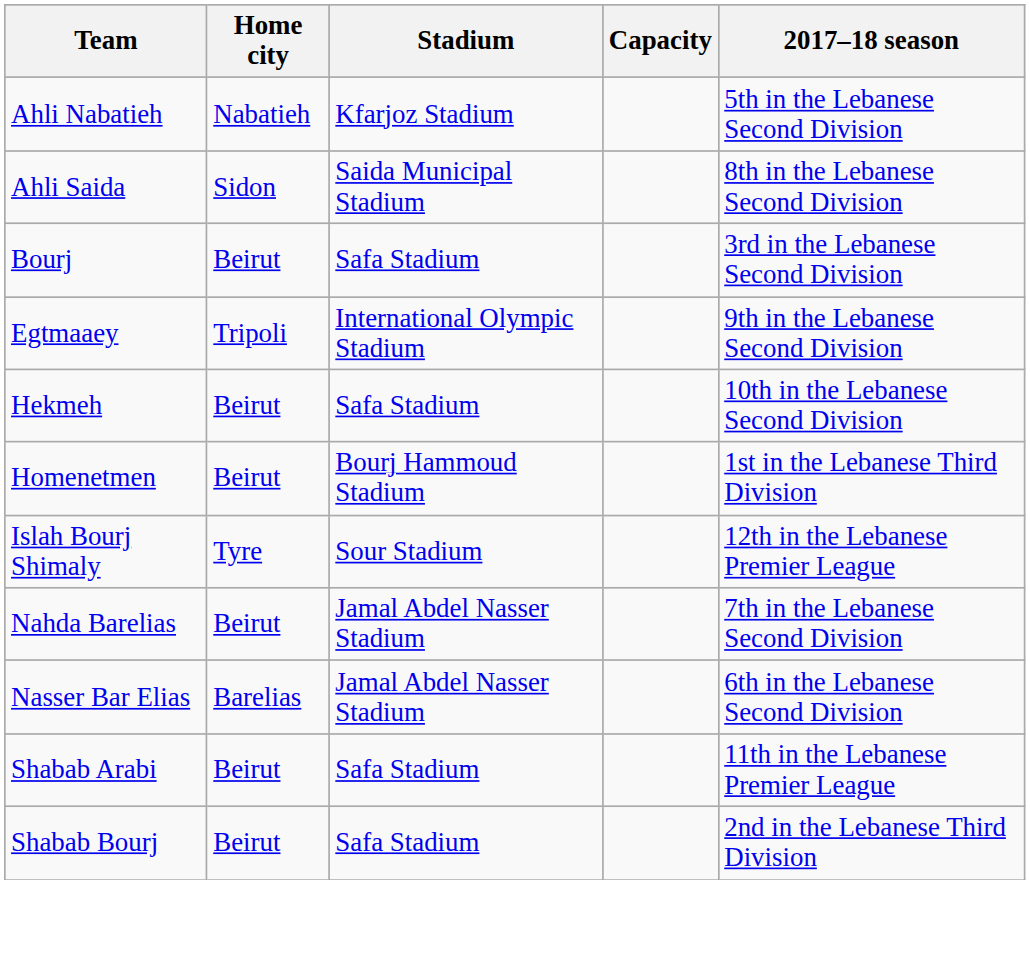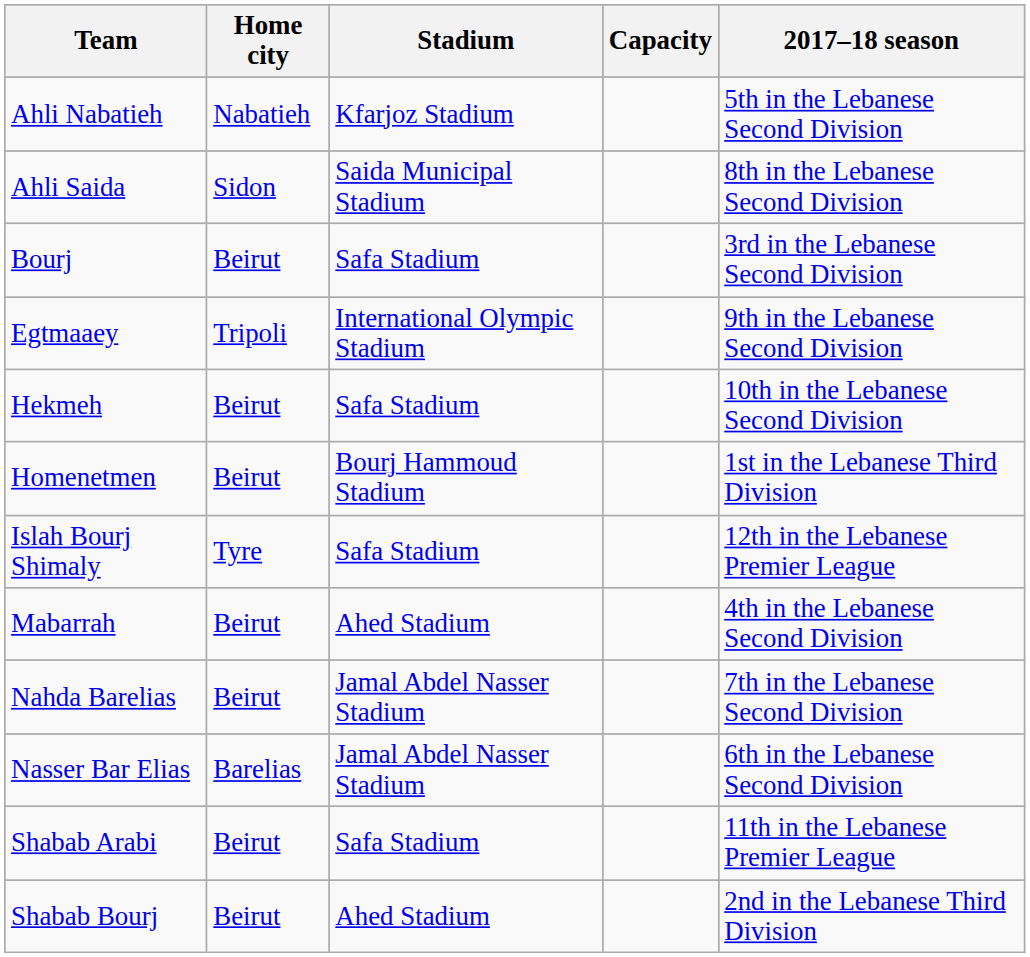Islah Bourj Shimaly | Stadium: Sour Stadium -> Safa Stadium
+ row: Mabarrah | Beirut | Ahed Stadium | 4th in the Lebanese Second Division
Shabab Bourj | Stadium: Safa Stadium -> Ahed Stadium
